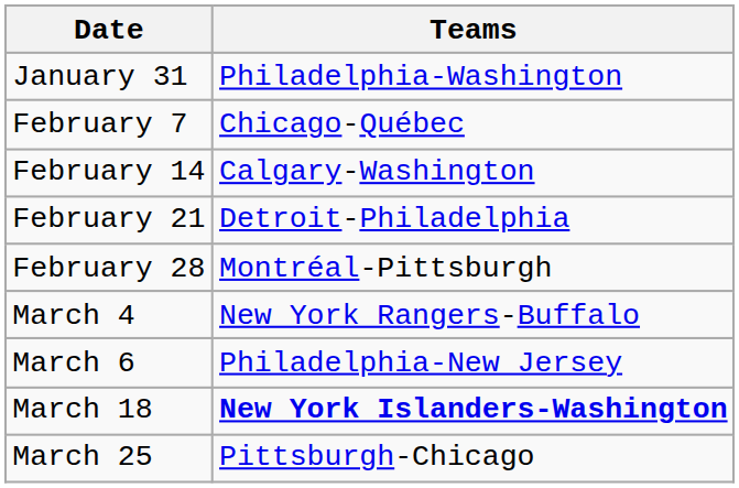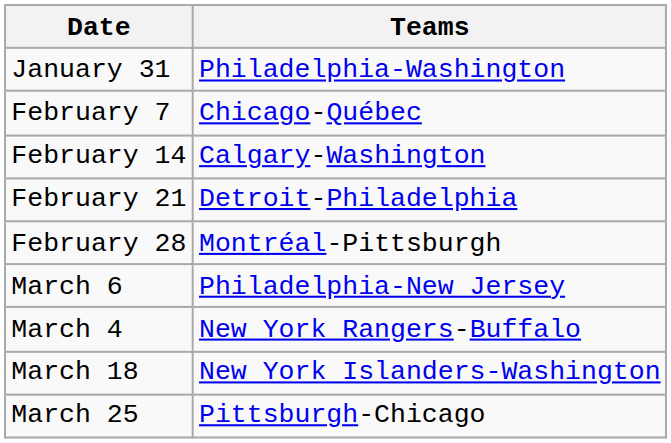rows swapped: March 4 <-> March 6
March 18 | Teams: bold -> normal
